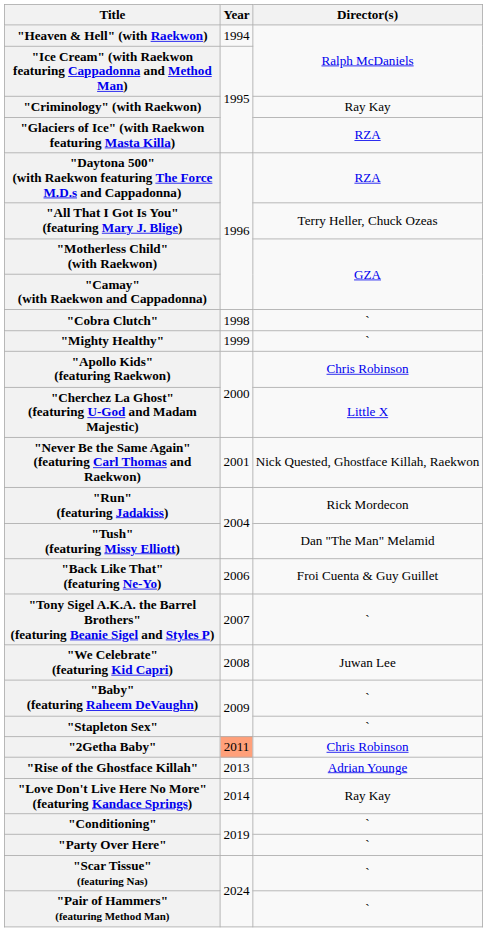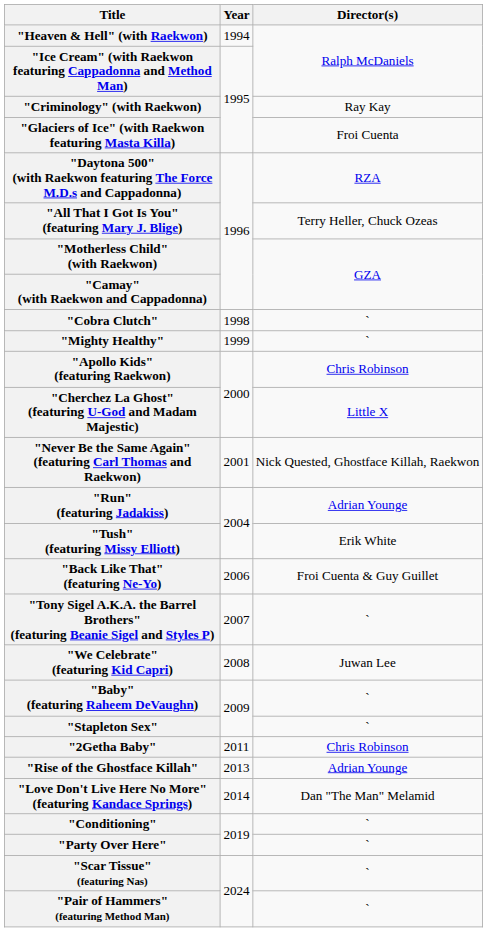"Glaciers of Ice" (with Raekwon featuring Masta Killa) | Director(s): RZA -> Froi Cuenta
"Run" (featuring Jadakiss) | Director(s): Rick Mordecon -> Adrian Younge
"Tush" (featuring Missy Elliott) | Director(s): Dan "The Man" Melamid -> Erik White
"2Getha Baby" | Year: lightsalmon background -> no background
"Love Don't Live Here No More" (featuring Kandace Springs) | Director(s): Ray Kay -> Dan "The Man" Melamid
